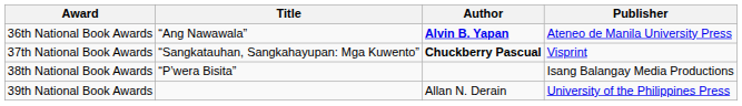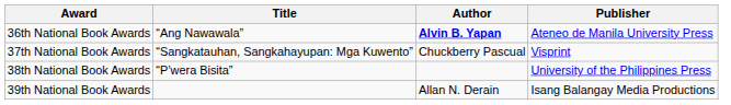37th National Book Awards | Author: bold -> normal
38th National Book Awards | Publisher: Isang Balangay Media Productions -> University of the Philippines Press
39th National Book Awards | Publisher: University of the Philippines Press -> Isang Balangay Media Productions
